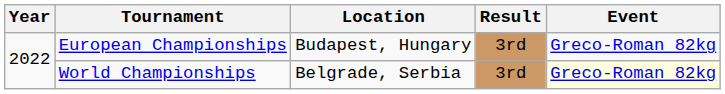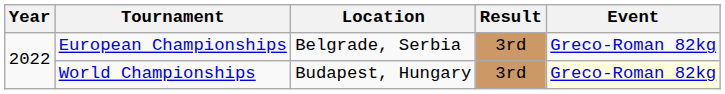European Championships | Location: Budapest, Hungary -> Belgrade, Serbia
World Championships | Location: Belgrade, Serbia -> Budapest, Hungary
